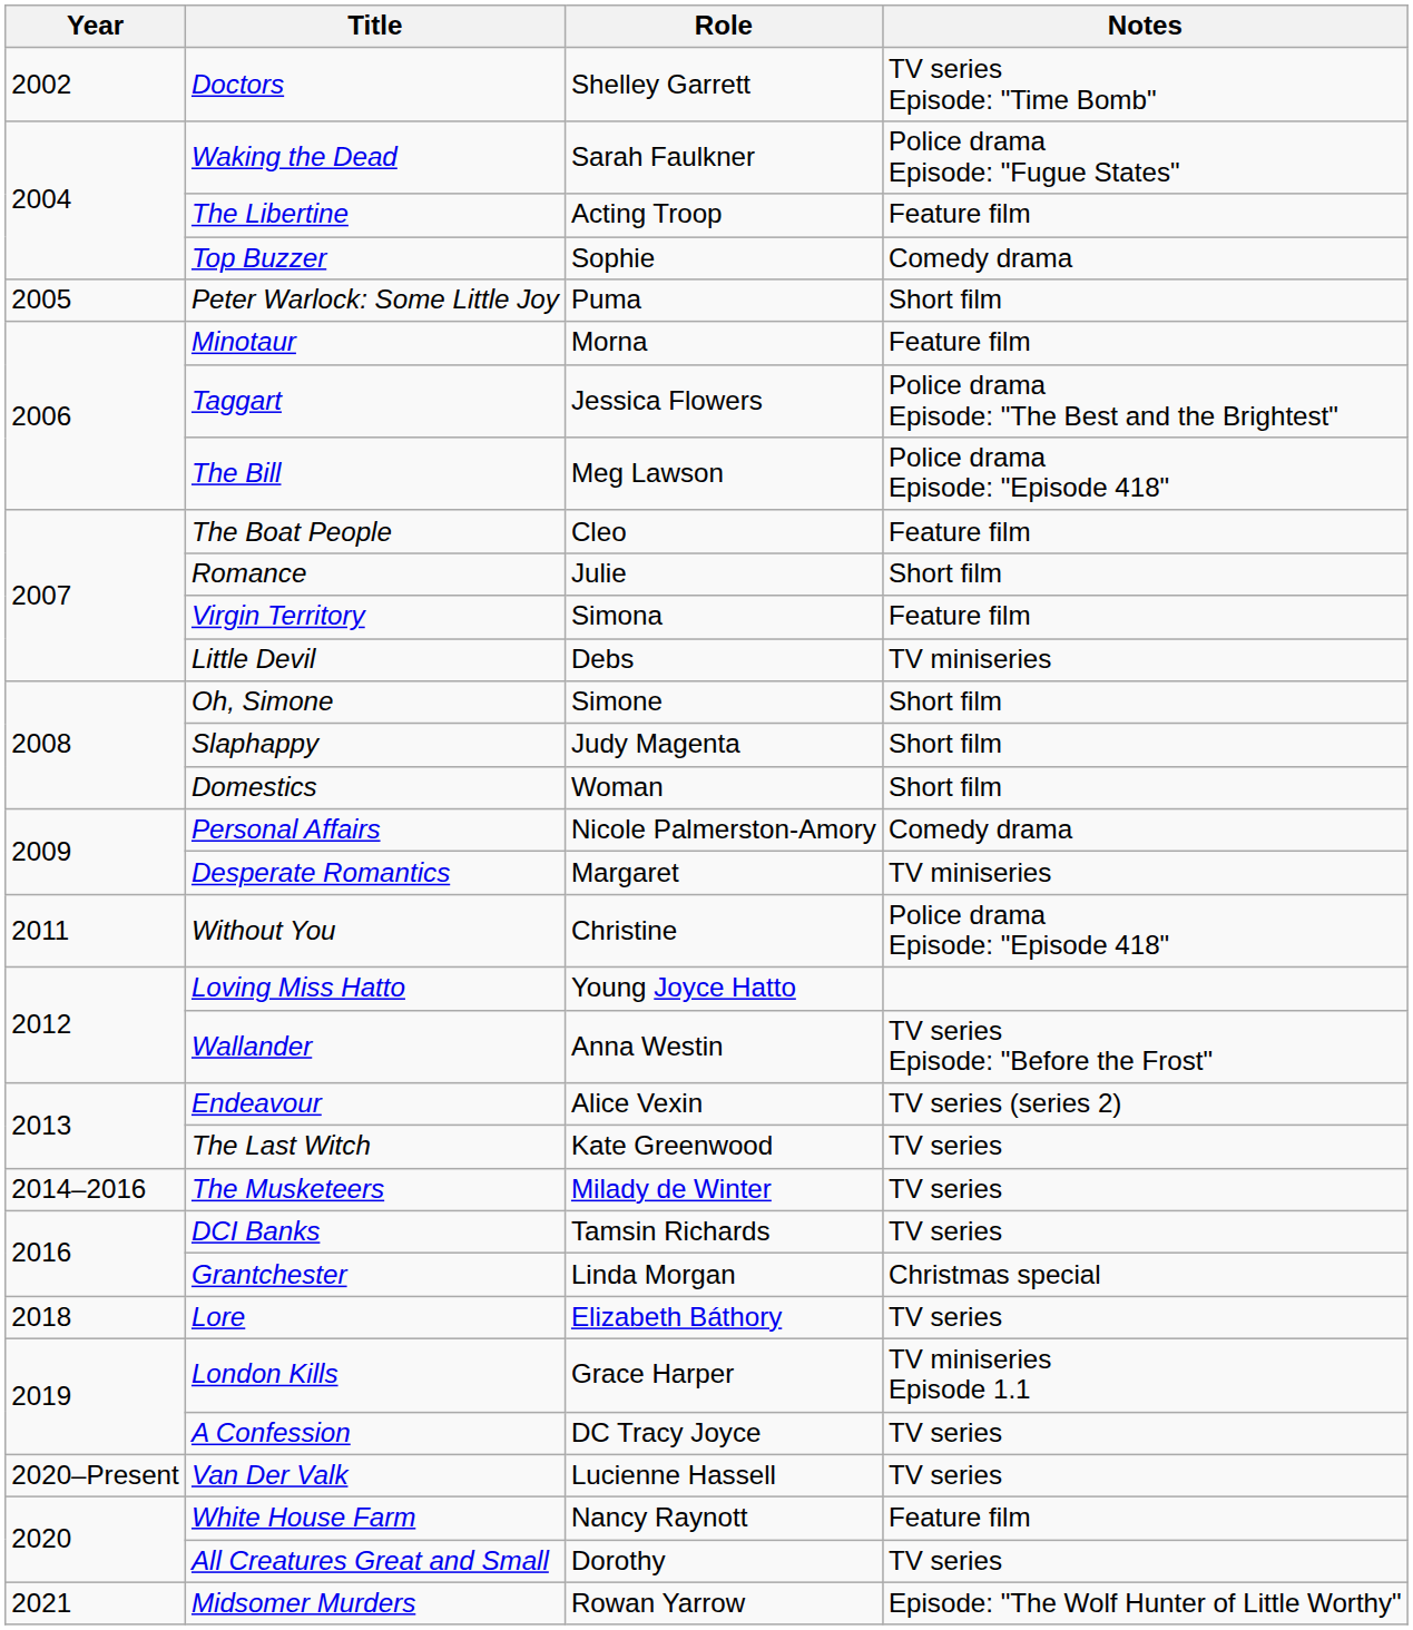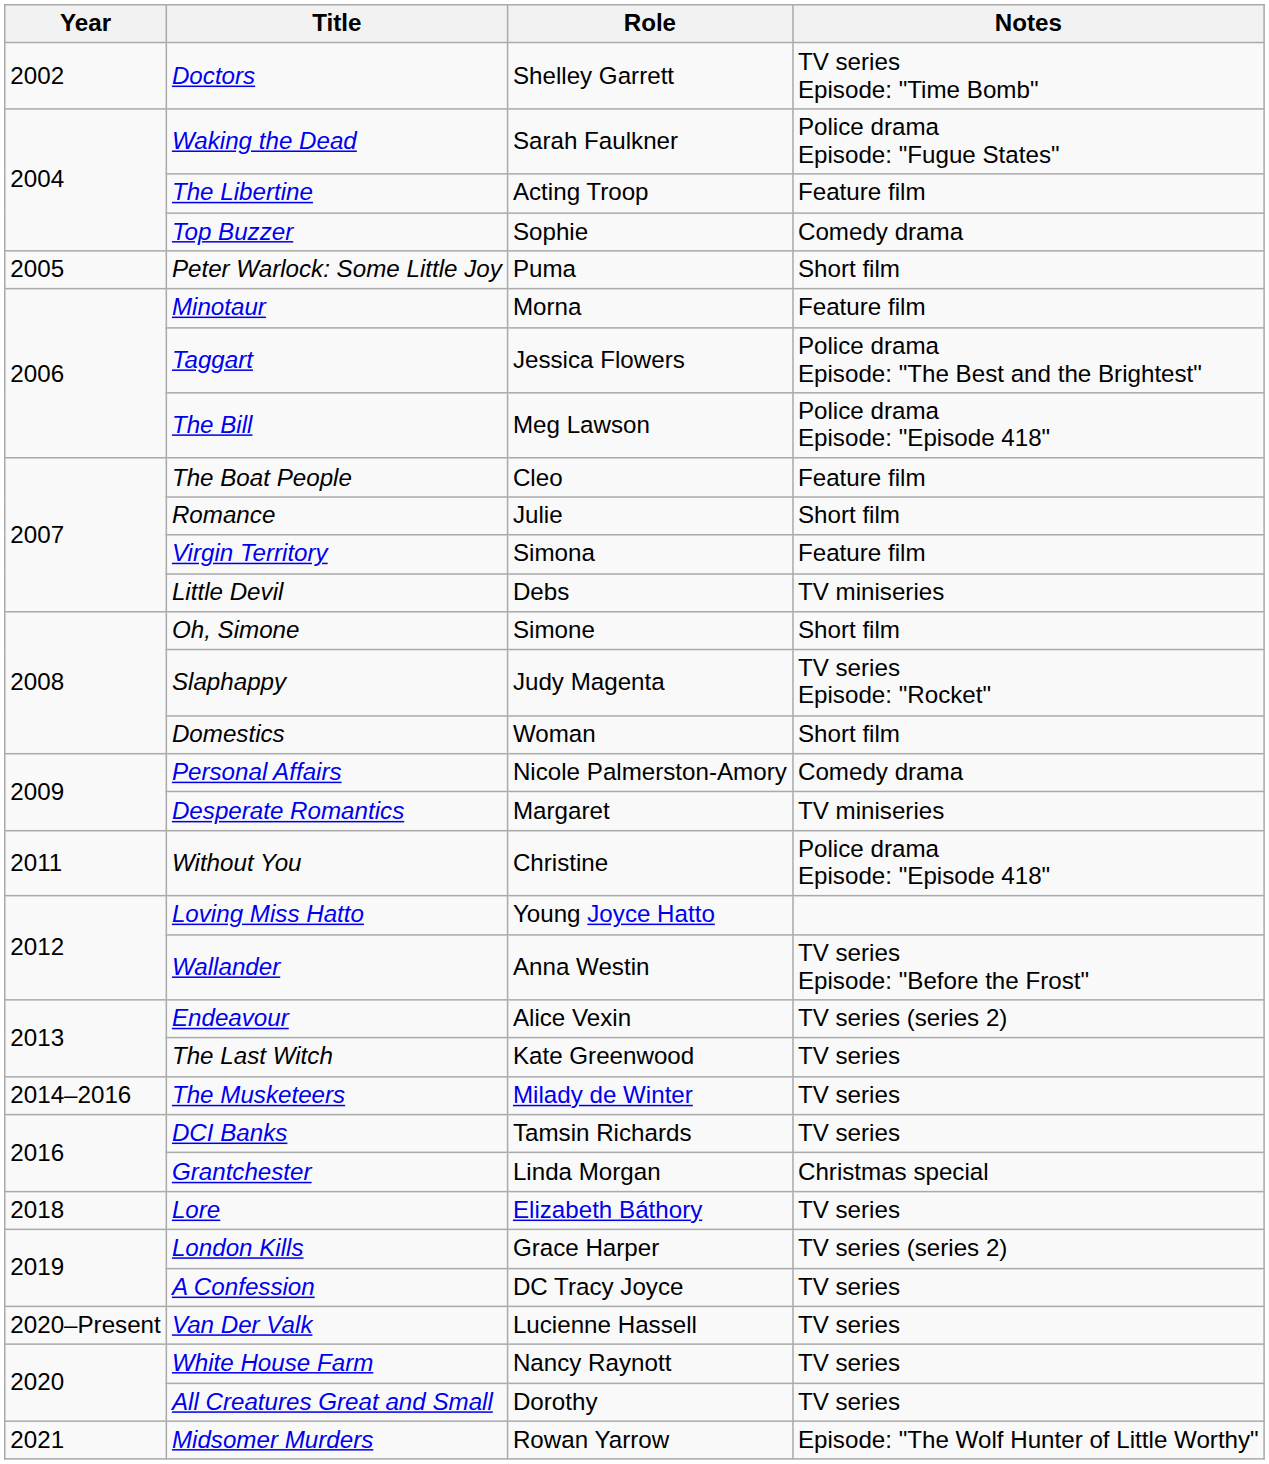Slaphappy | Notes: Short film -> TV series Episode: "Rocket"
London Kills | Notes: TV miniseries Episode 1.1 -> TV series (series 2)
White House Farm | Notes: Feature film -> TV series
